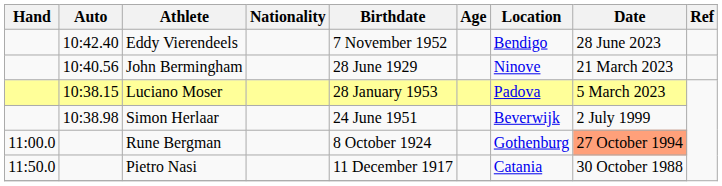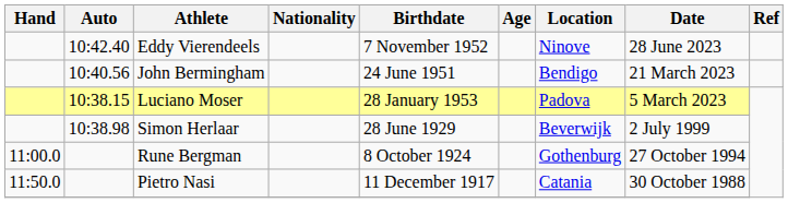Eddy Vierendeels | Location: Bendigo -> Ninove
John Bermingham | Birthdate: 28 June 1929 -> 24 June 1951
John Bermingham | Location: Ninove -> Bendigo
Simon Herlaar | Birthdate: 24 June 1951 -> 28 June 1929
Rune Bergman | Date: lightsalmon background -> no background
